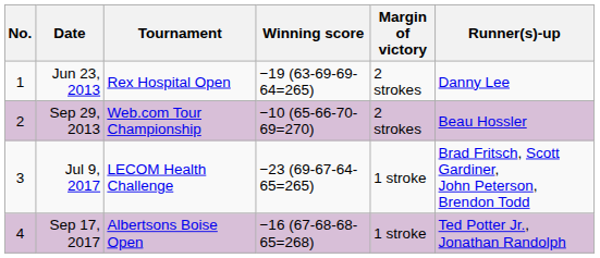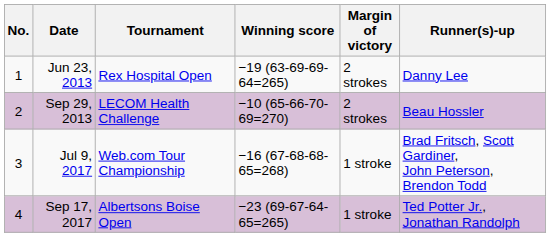Sep 29, 2013 | Tournament: Web.com Tour Championship -> LECOM Health Challenge
Jul 9, 2017 | Tournament: LECOM Health Challenge -> Web.com Tour Championship
Jul 9, 2017 | Winning score: −23 (69-67-64-65=265) -> −16 (67-68-68-65=268)
Sep 17, 2017 | Winning score: −16 (67-68-68-65=268) -> −23 (69-67-64-65=265)
